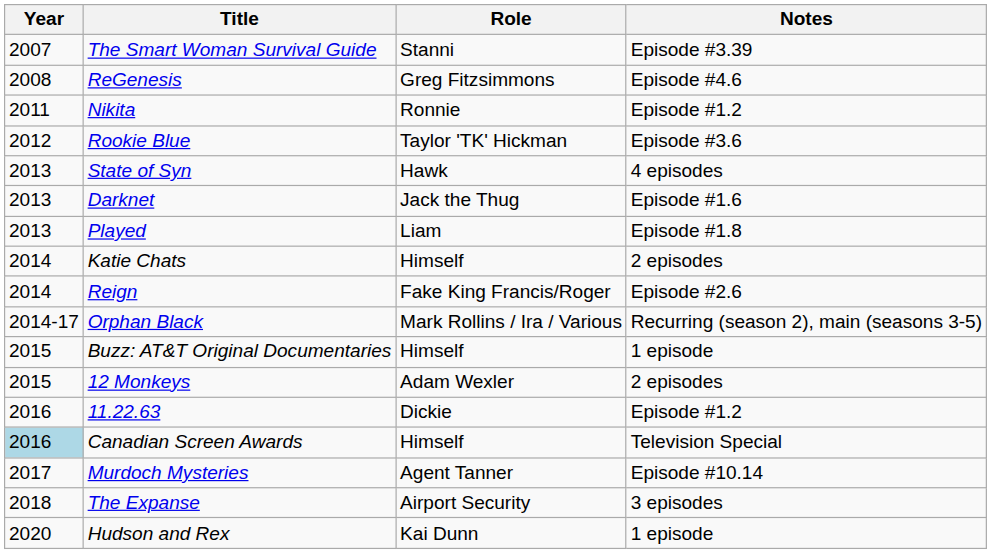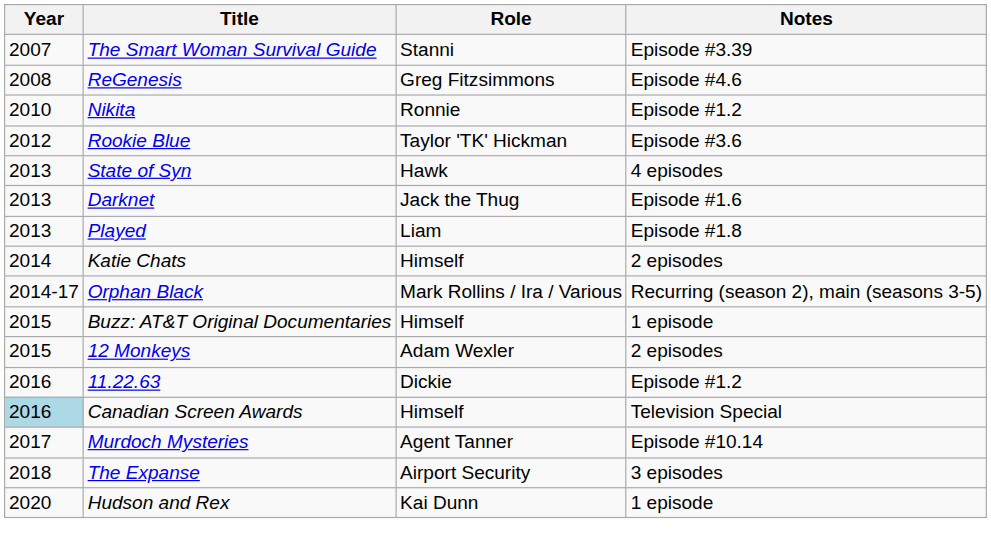Nikita | Year: 2011 -> 2010
- row: 2014 | Reign | Fake King Francis/Roger | Episode #2.6
